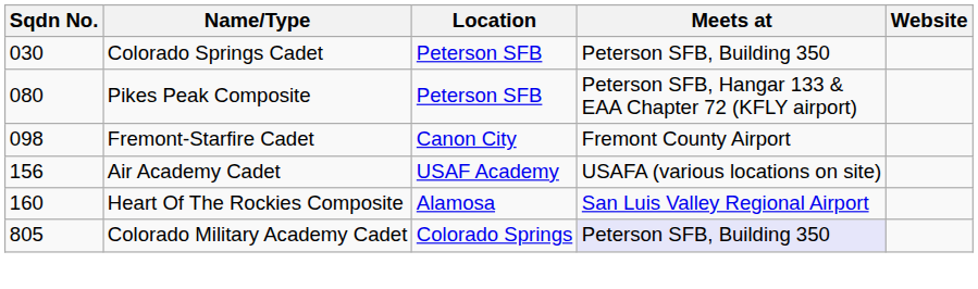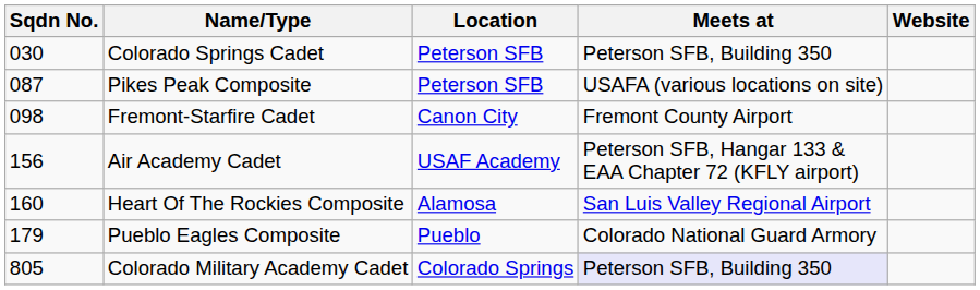Pikes Peak Composite | Sqdn No.: 080 -> 087
Pikes Peak Composite | Meets at: Peterson SFB, Hangar 133 & EAA Chapter 72 (KFLY airport) -> USAFA (various locations on site)
Air Academy Cadet | Meets at: USAFA (various locations on site) -> Peterson SFB, Hangar 133 & EAA Chapter 72 (KFLY airport)
+ row: 179 | Pueblo Eagles Composite | Pueblo | Colorado National Guard Armory
